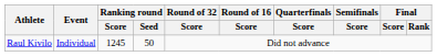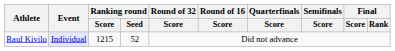Raul Kivilo | Event: no background -> lavender background
Raul Kivilo | Ranking round / Score: 1245 -> 1215
Raul Kivilo | Ranking round / Seed: 50 -> 52
